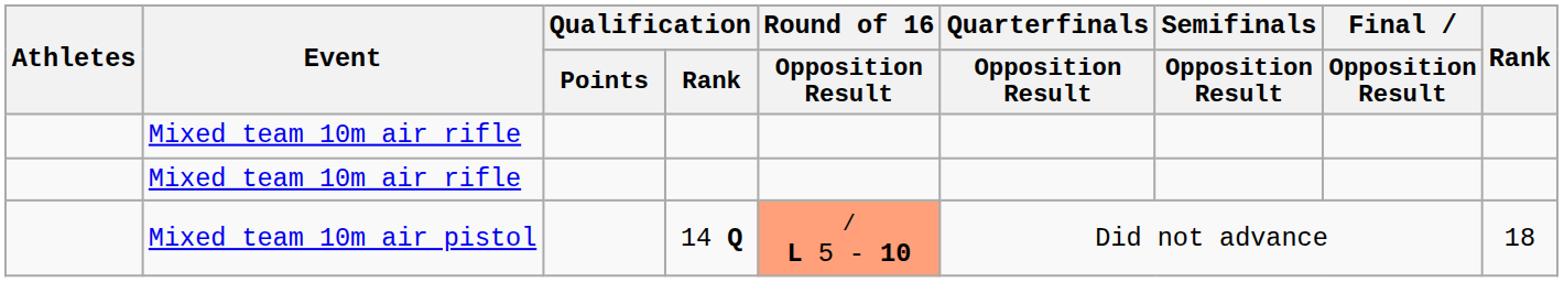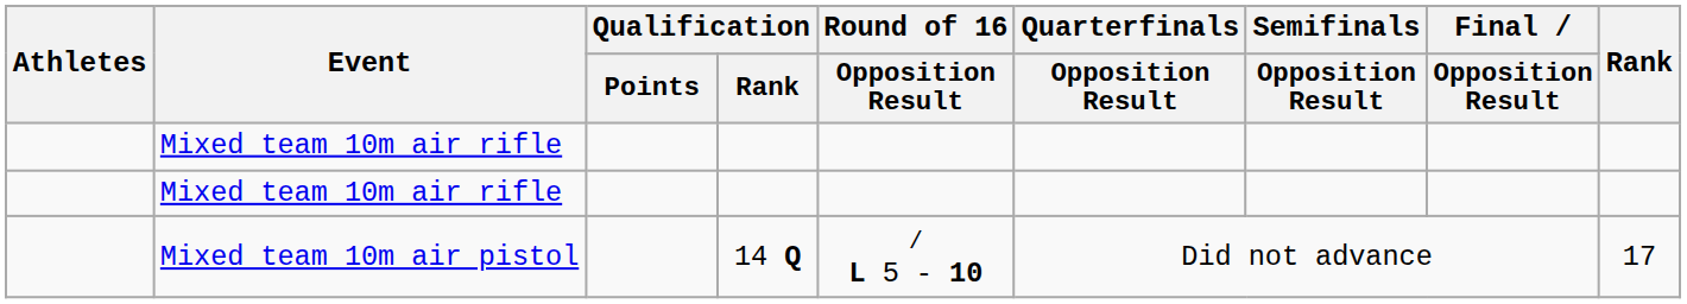Mixed team 10m air pistol | Round of 16 / Opposition Result: lightsalmon background -> no background
Mixed team 10m air pistol | Rank: 18 -> 17
